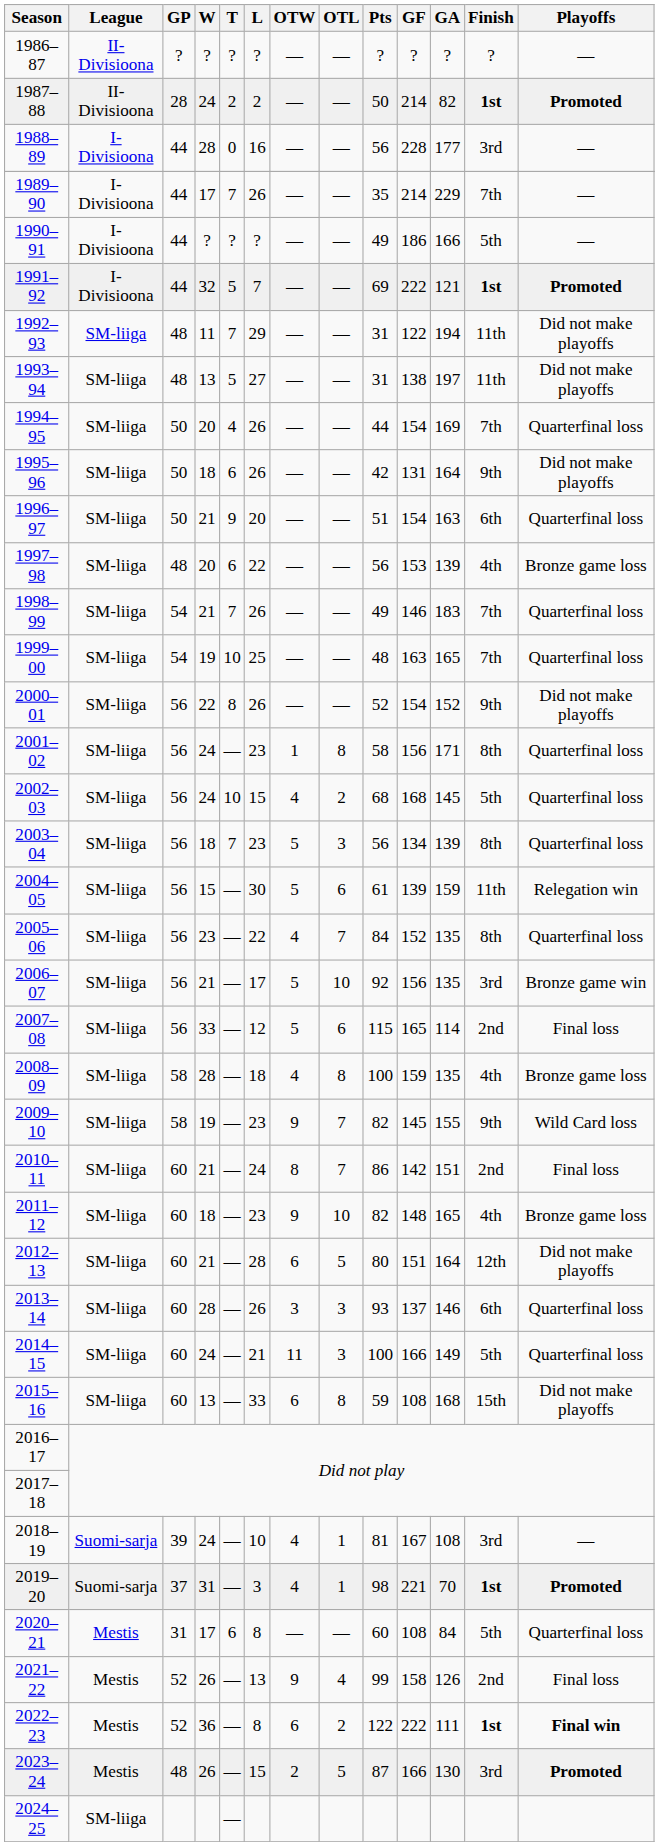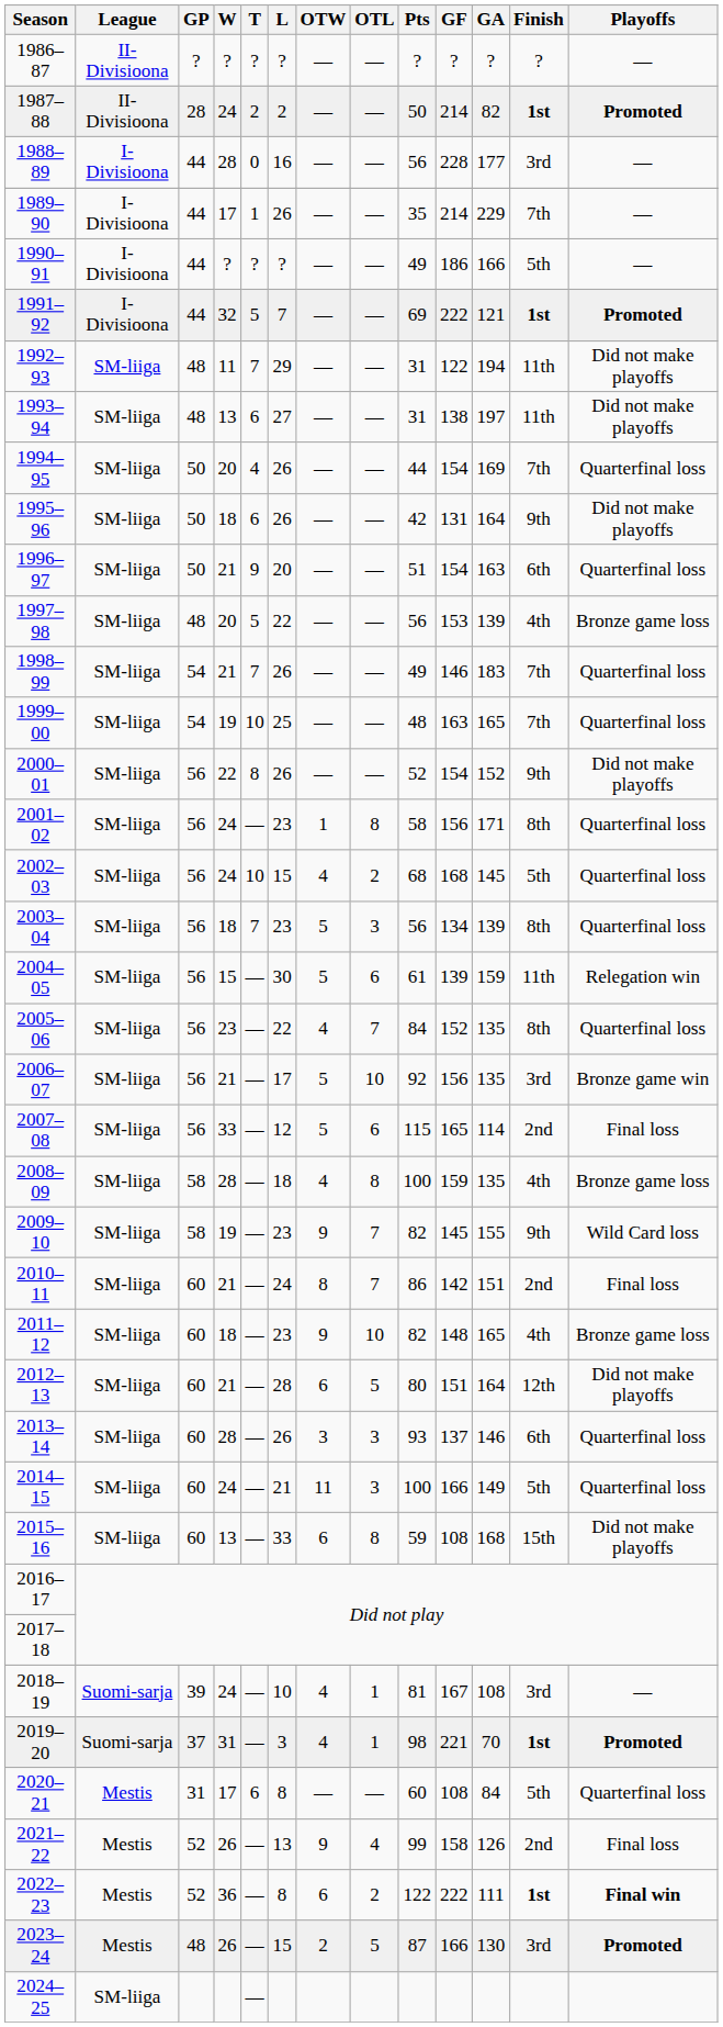1989–90 | T: 7 -> 1
1993–94 | T: 5 -> 6
1997–98 | T: 6 -> 5
